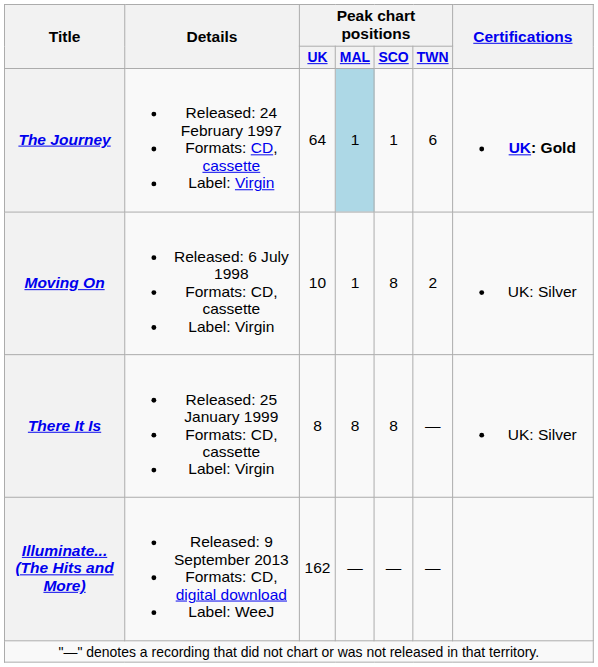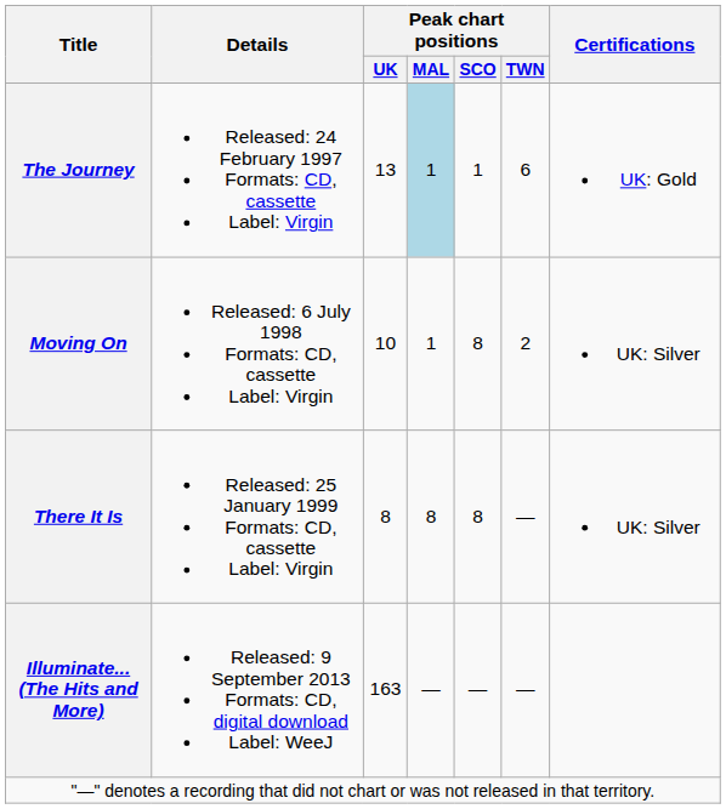The Journey | Peak chart positions / UK: 64 -> 13
The Journey | Certifications: bold -> normal
Illuminate... (The Hits and More) | Peak chart positions / UK: 162 -> 163
